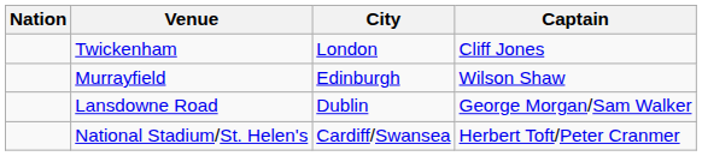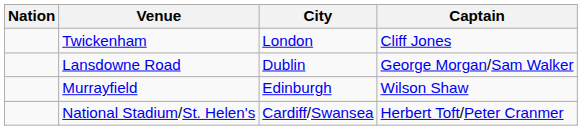rows swapped: Lansdowne Road <-> Murrayfield
